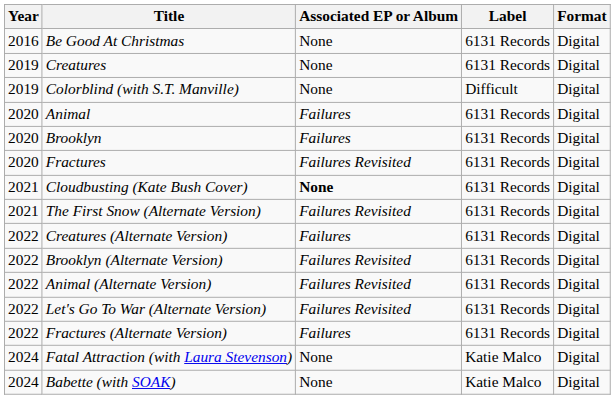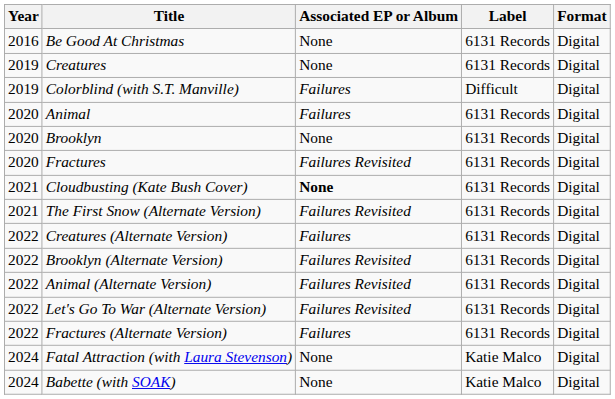Colorblind (with S.T. Manville) | Associated EP or Album: None -> Failures
Brooklyn | Associated EP or Album: Failures -> None
